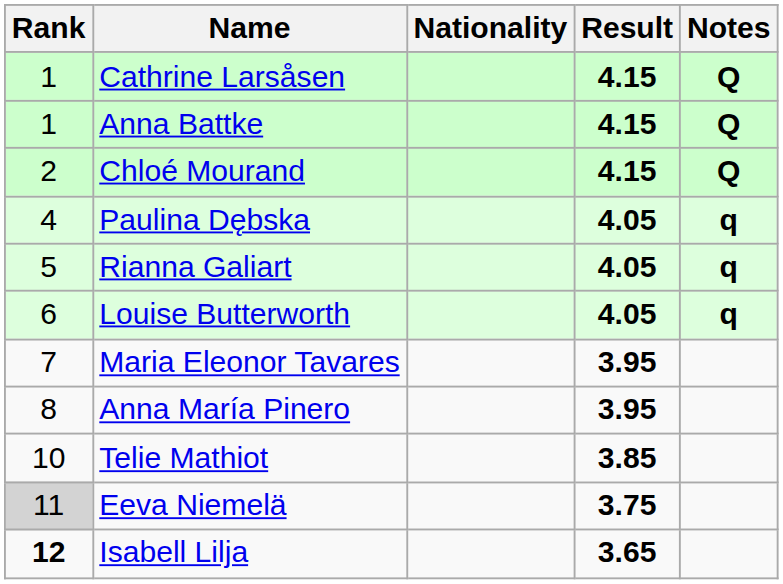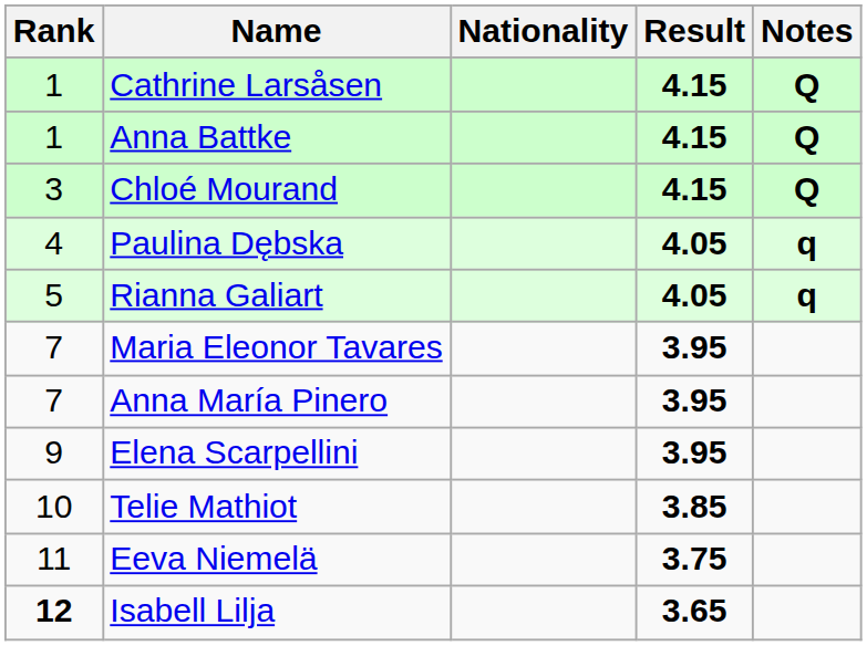Chloé Mourand | Rank: 2 -> 3
- row: 6 | Louise Butterworth | 4.05 | q
Anna María Pinero | Rank: 8 -> 7
+ row: 9 | Elena Scarpellini | 3.95
Eeva Niemelä | Rank: lightgrey background -> no background
